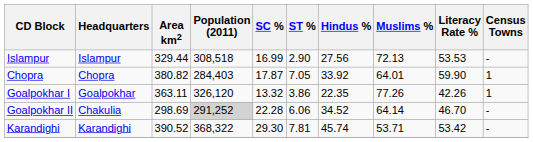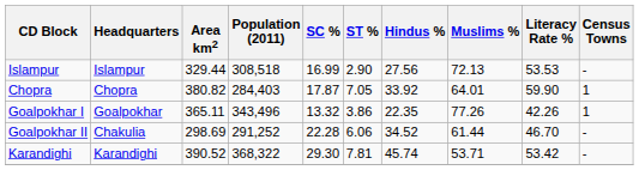Goalpokhar I | Area km2: 363.11 -> 365.11
Goalpokhar I | Population (2011): 326,120 -> 343,496
Goalpokhar II | Population (2011): lightgrey background -> no background
Goalpokhar II | Muslims %: 64.14 -> 61.44
